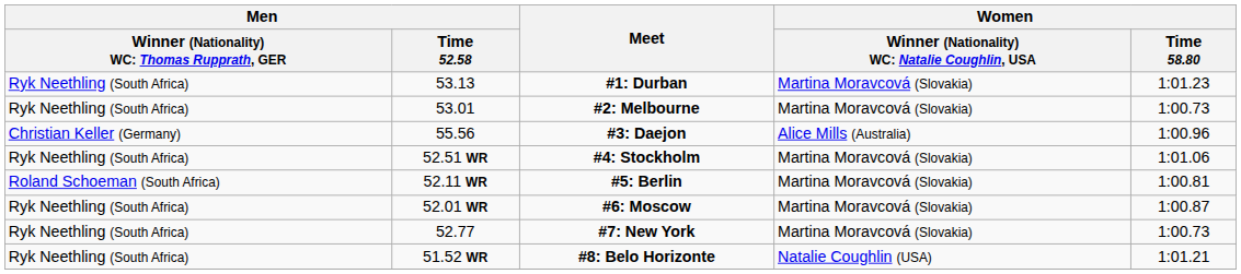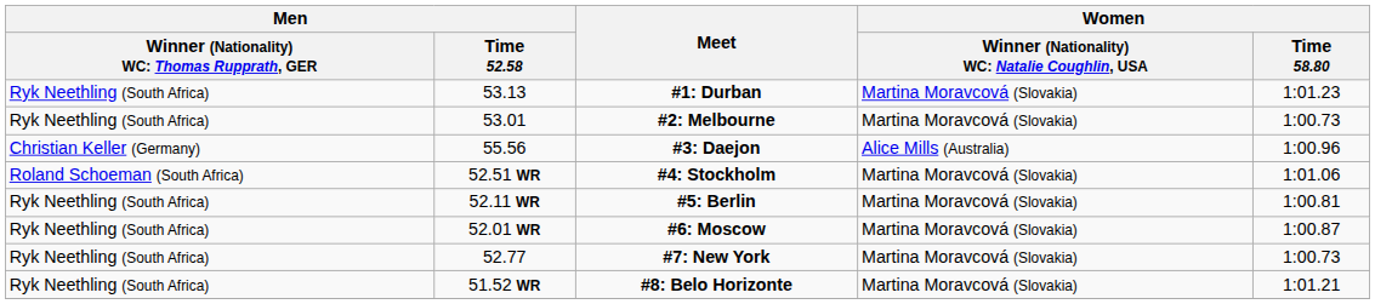52.51 WR | column 1: Ryk Neethling (South Africa) -> Roland Schoeman (South Africa)
52.11 WR | column 1: Roland Schoeman (South Africa) -> Ryk Neethling (South Africa)
51.52 WR | column 4: Natalie Coughlin (USA) -> Martina Moravcová (Slovakia)
